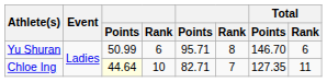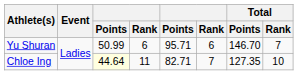Yu Shuran | column 6: 8 -> 6
Yu Shuran | Total / Rank: 6 -> 7
Chloe Ing | column 4: 10 -> 11
Chloe Ing | Total / Rank: 11 -> 10
